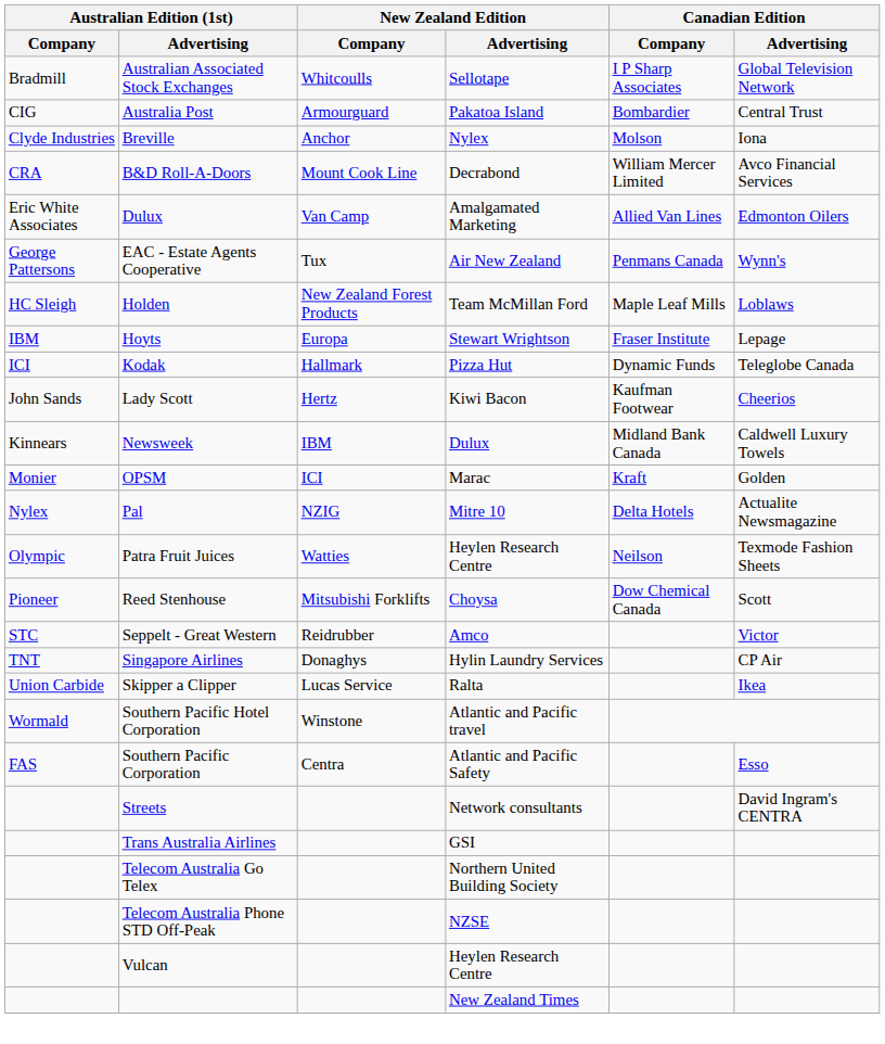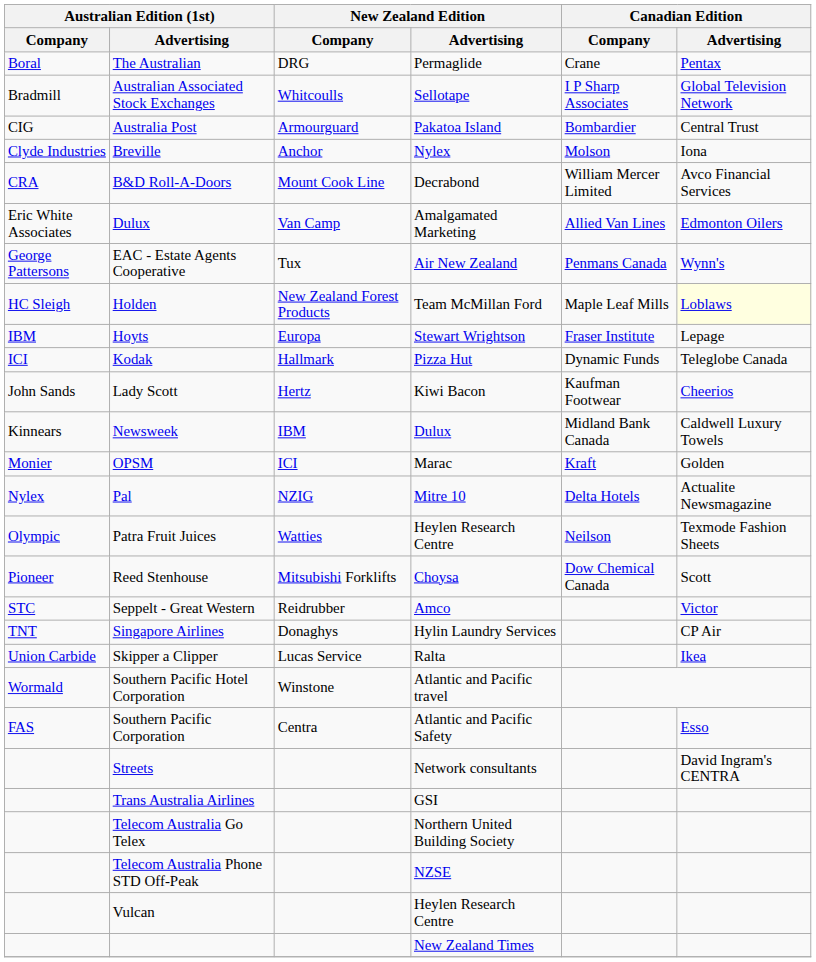+ row: Boral | The Australian | DRG | Permaglide | Crane | Pentax
Holden | Canadian Edition / Advertising: no background -> lightyellow background
